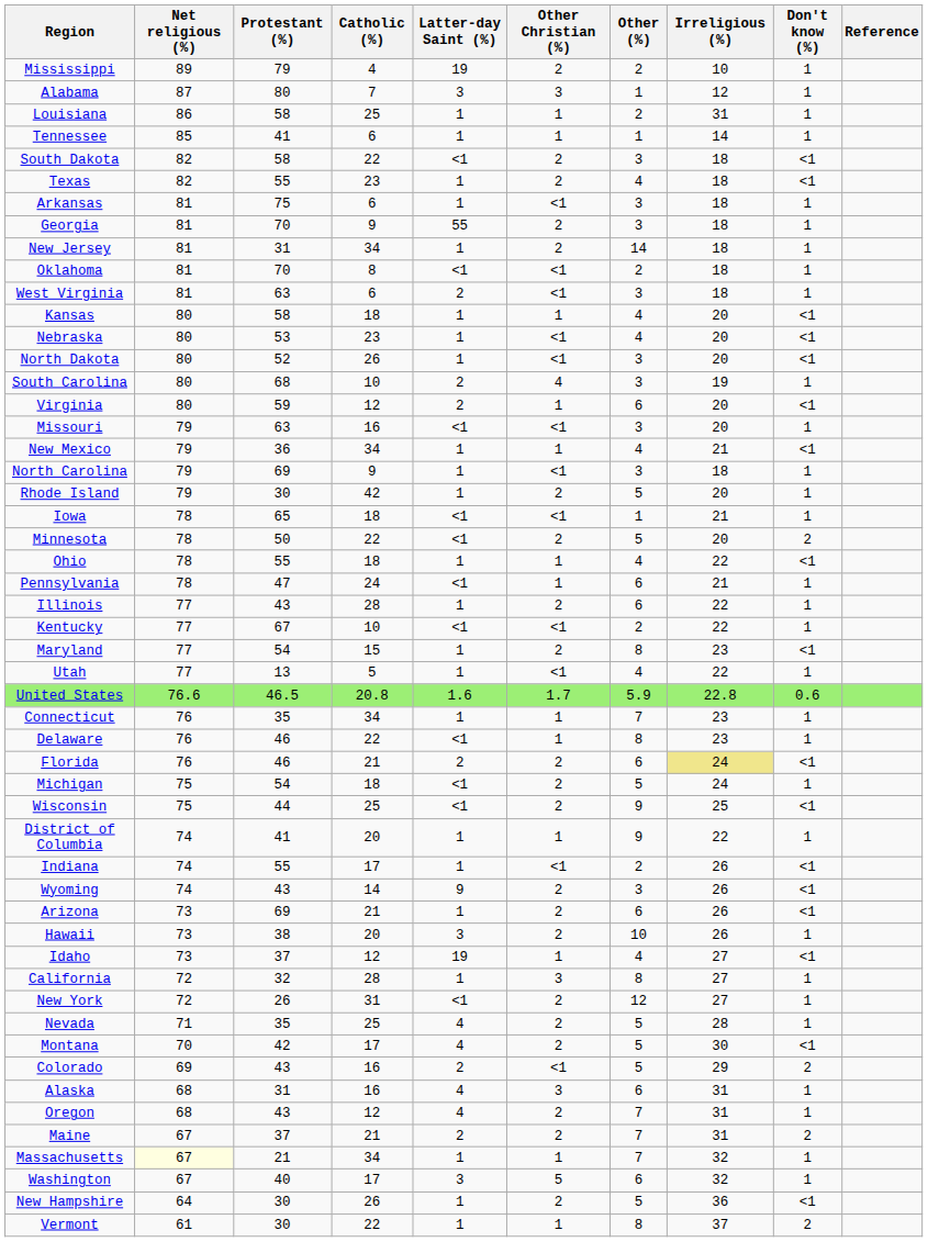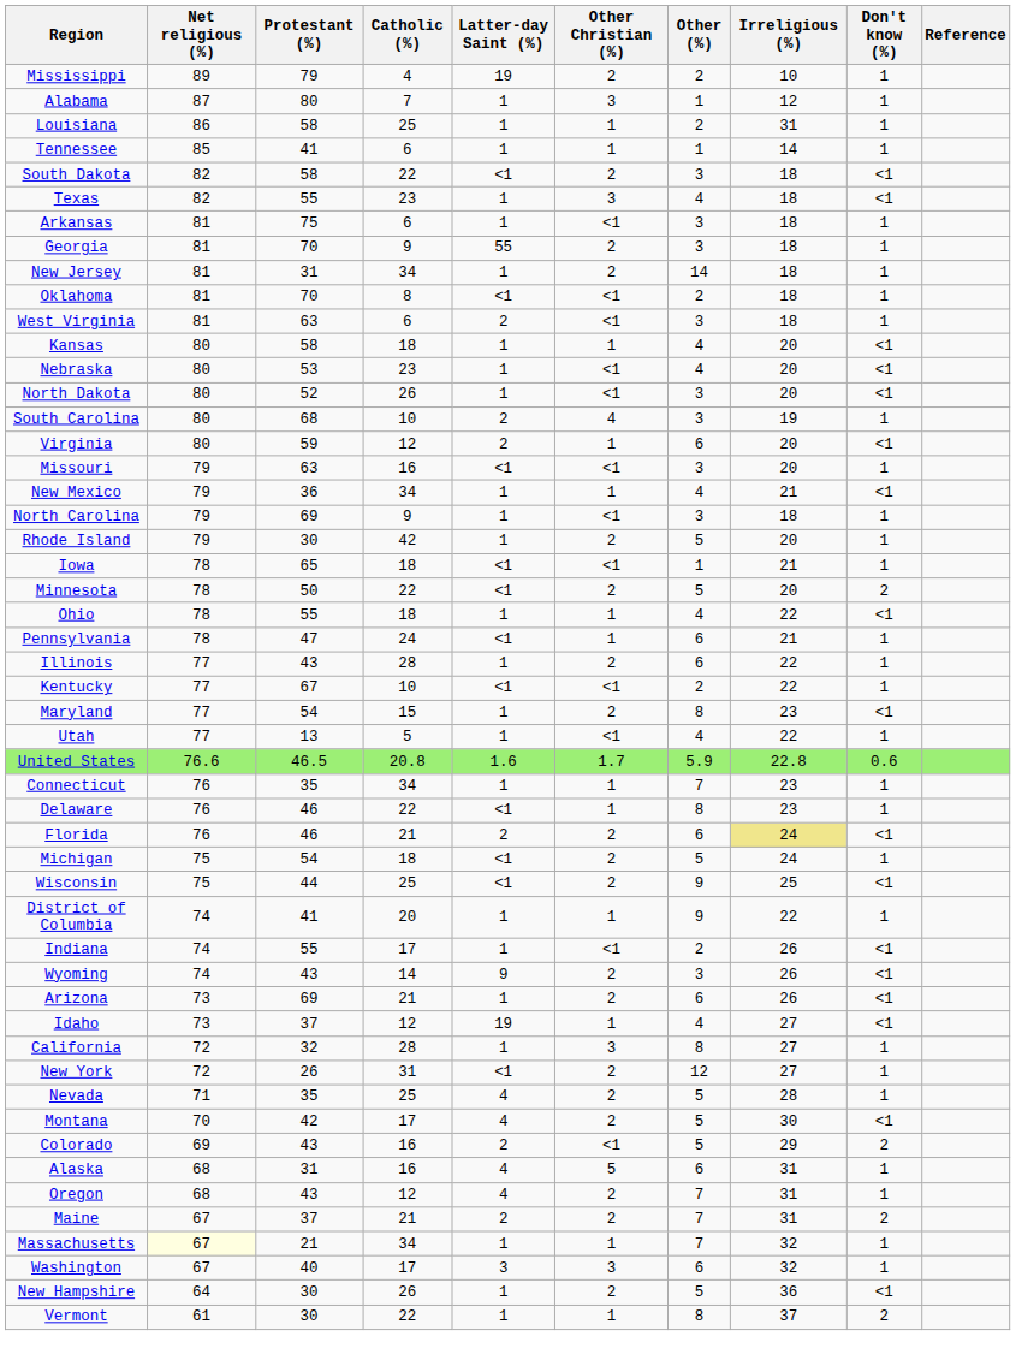Alabama | Latter-day Saint (%): 3 -> 1
Texas | Other Christian (%): 2 -> 3
- row: Hawaii | 73 | 38 | 20 | 3 | 2 | 10 | 26 | 1
Alaska | Other Christian (%): 3 -> 5
Washington | Other Christian (%): 5 -> 3
